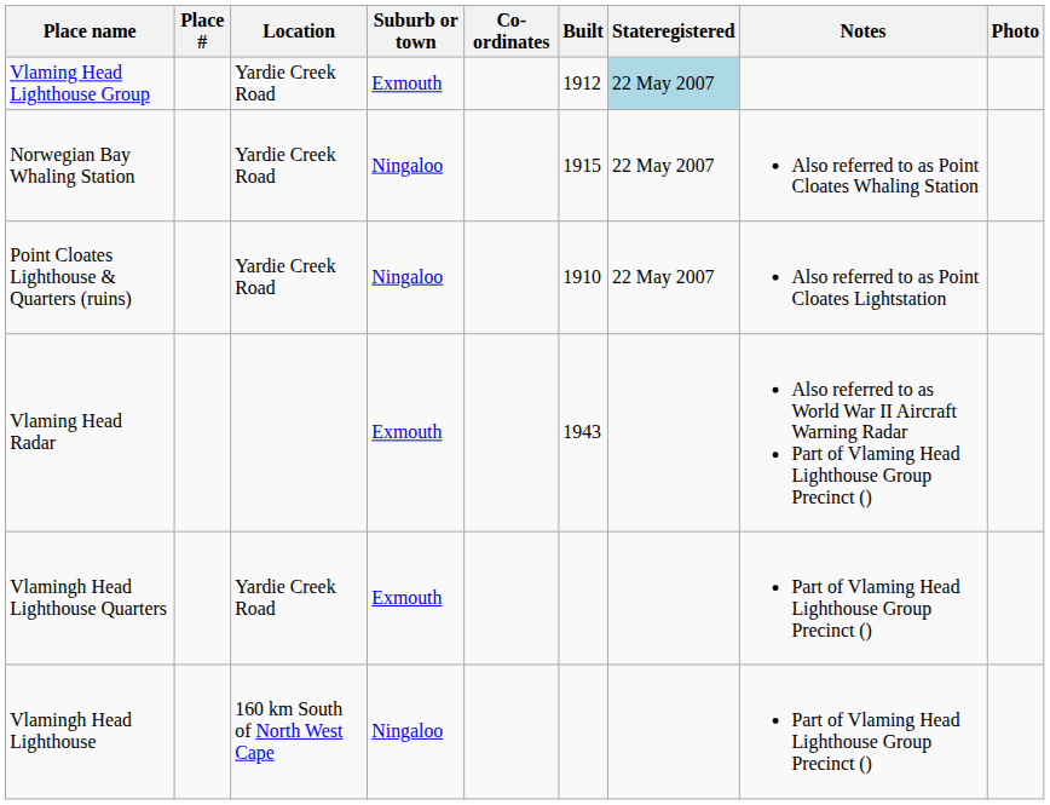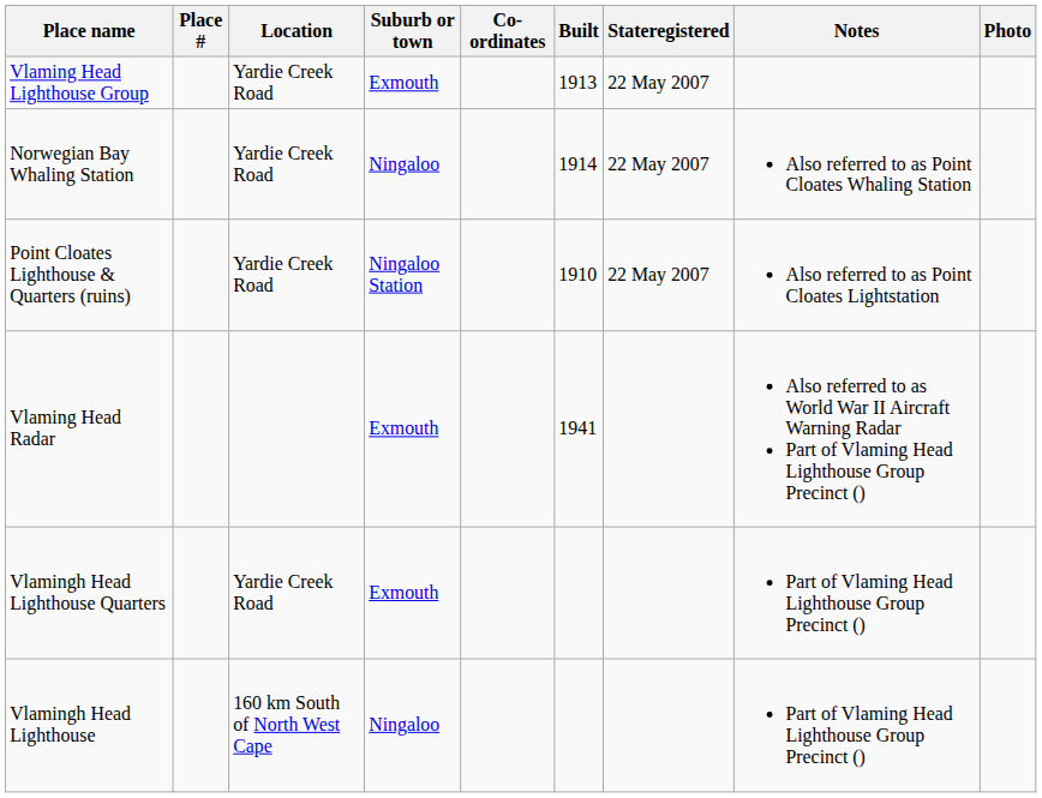Vlaming Head Lighthouse Group | Built: 1912 -> 1913
Vlaming Head Lighthouse Group | Stateregistered: lightblue background -> no background
Norwegian Bay Whaling Station | Built: 1915 -> 1914
Point Cloates Lighthouse & Quarters (ruins) | Suburb or town: Ningaloo -> Ningaloo Station
Vlaming Head Radar | Built: 1943 -> 1941
